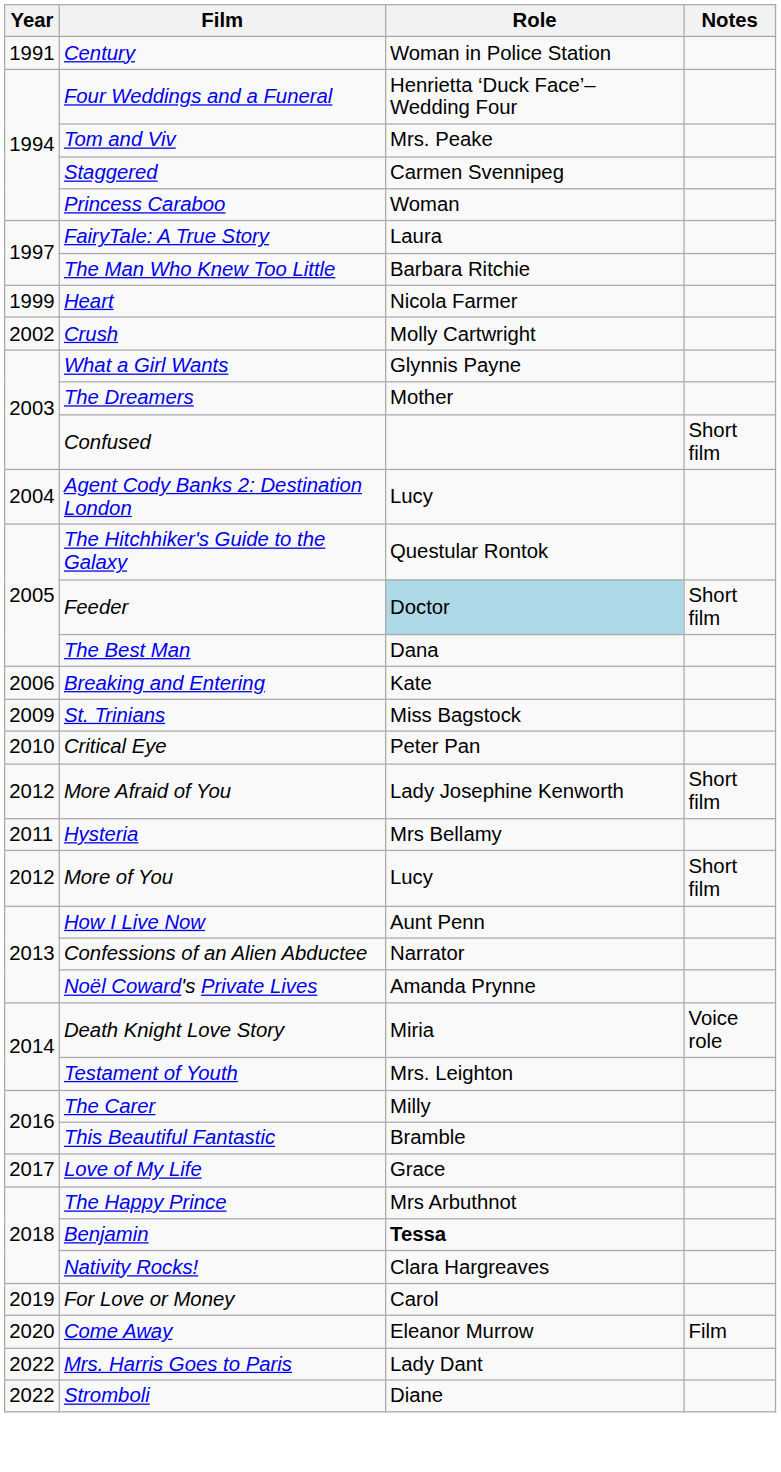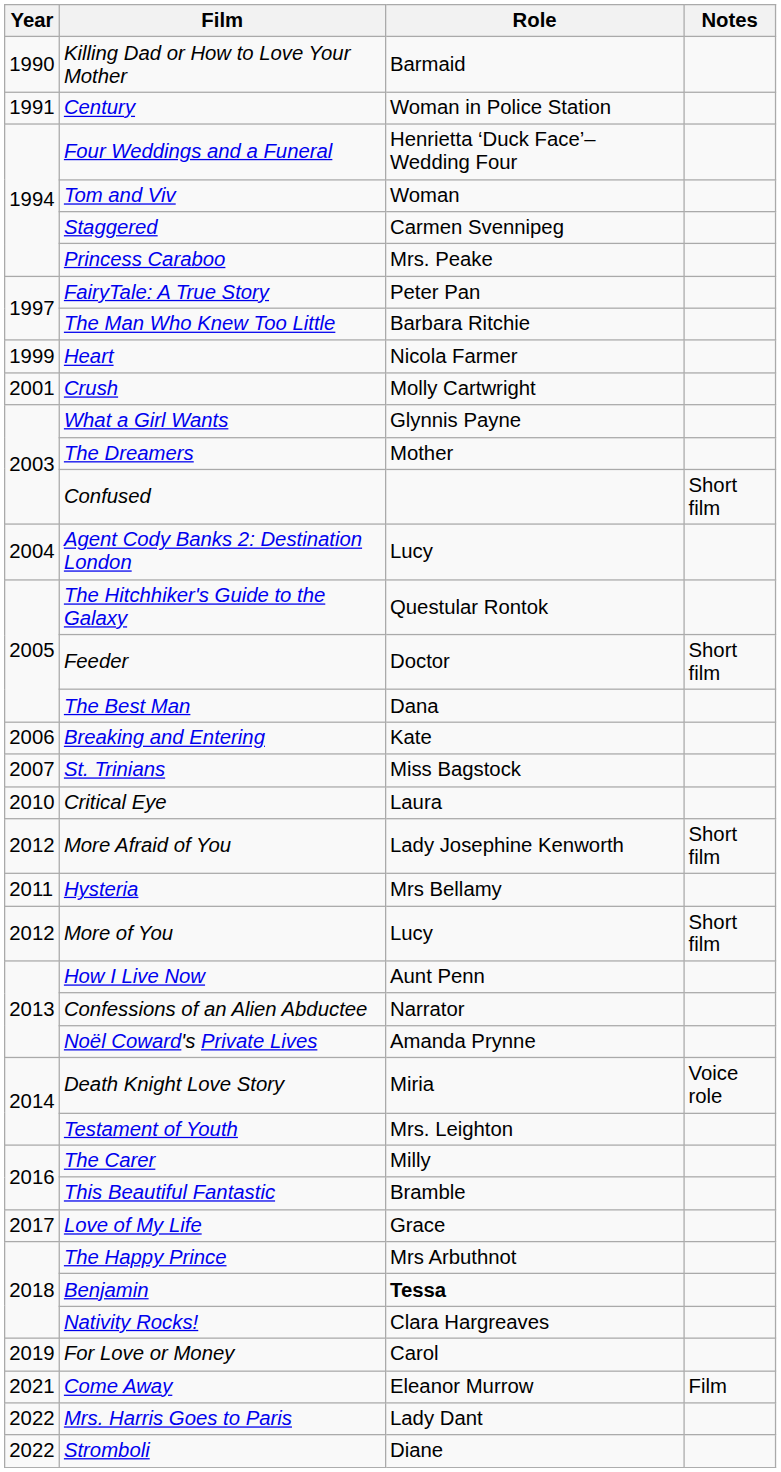+ row: 1990 | Killing Dad or How to Love Your Mother | Barmaid
Tom and Viv | Role: Mrs. Peake -> Woman
Princess Caraboo | Role: Woman -> Mrs. Peake
FairyTale: A True Story | Role: Laura -> Peter Pan
Crush | Year: 2002 -> 2001
Feeder | Role: lightblue background -> no background
St. Trinians | Year: 2009 -> 2007
Critical Eye | Role: Peter Pan -> Laura
Come Away | Year: 2020 -> 2021
